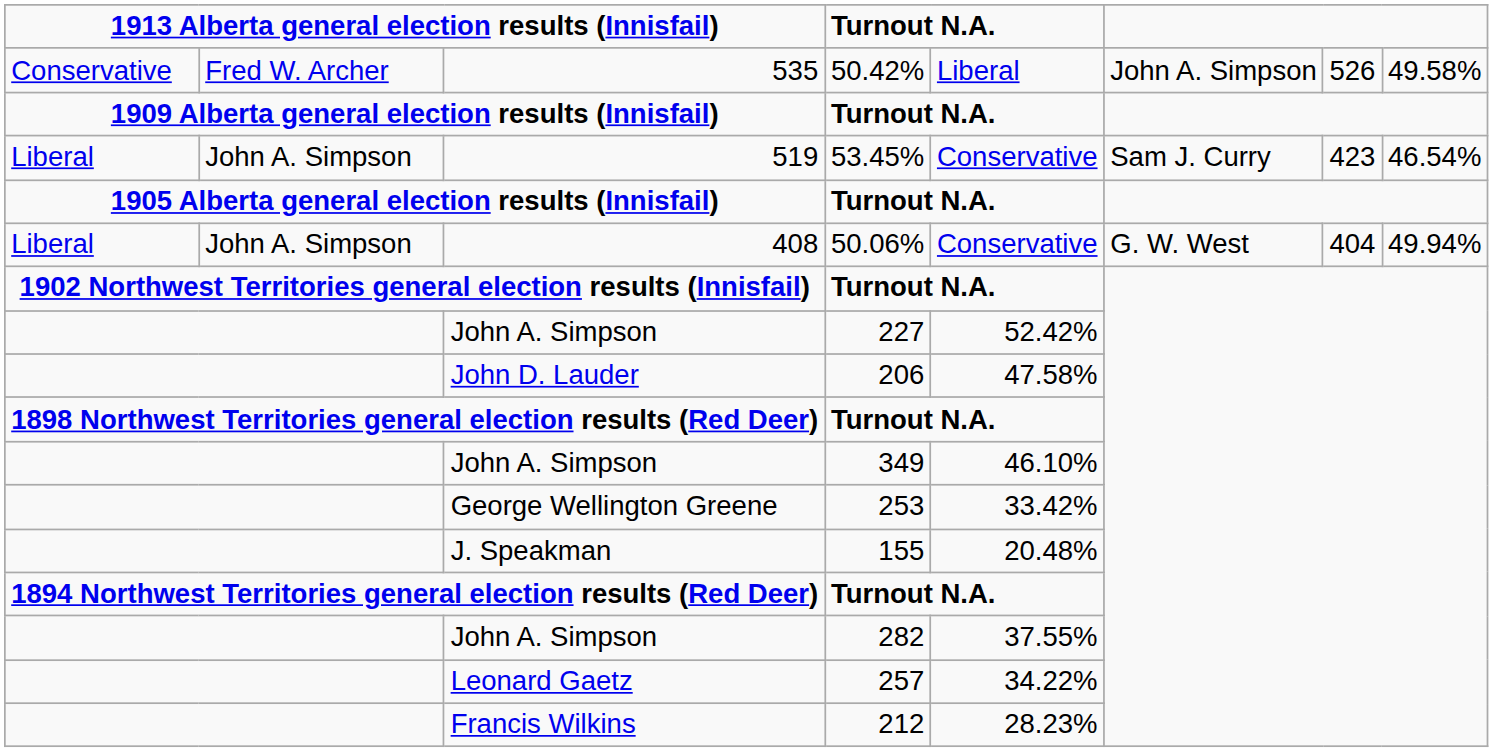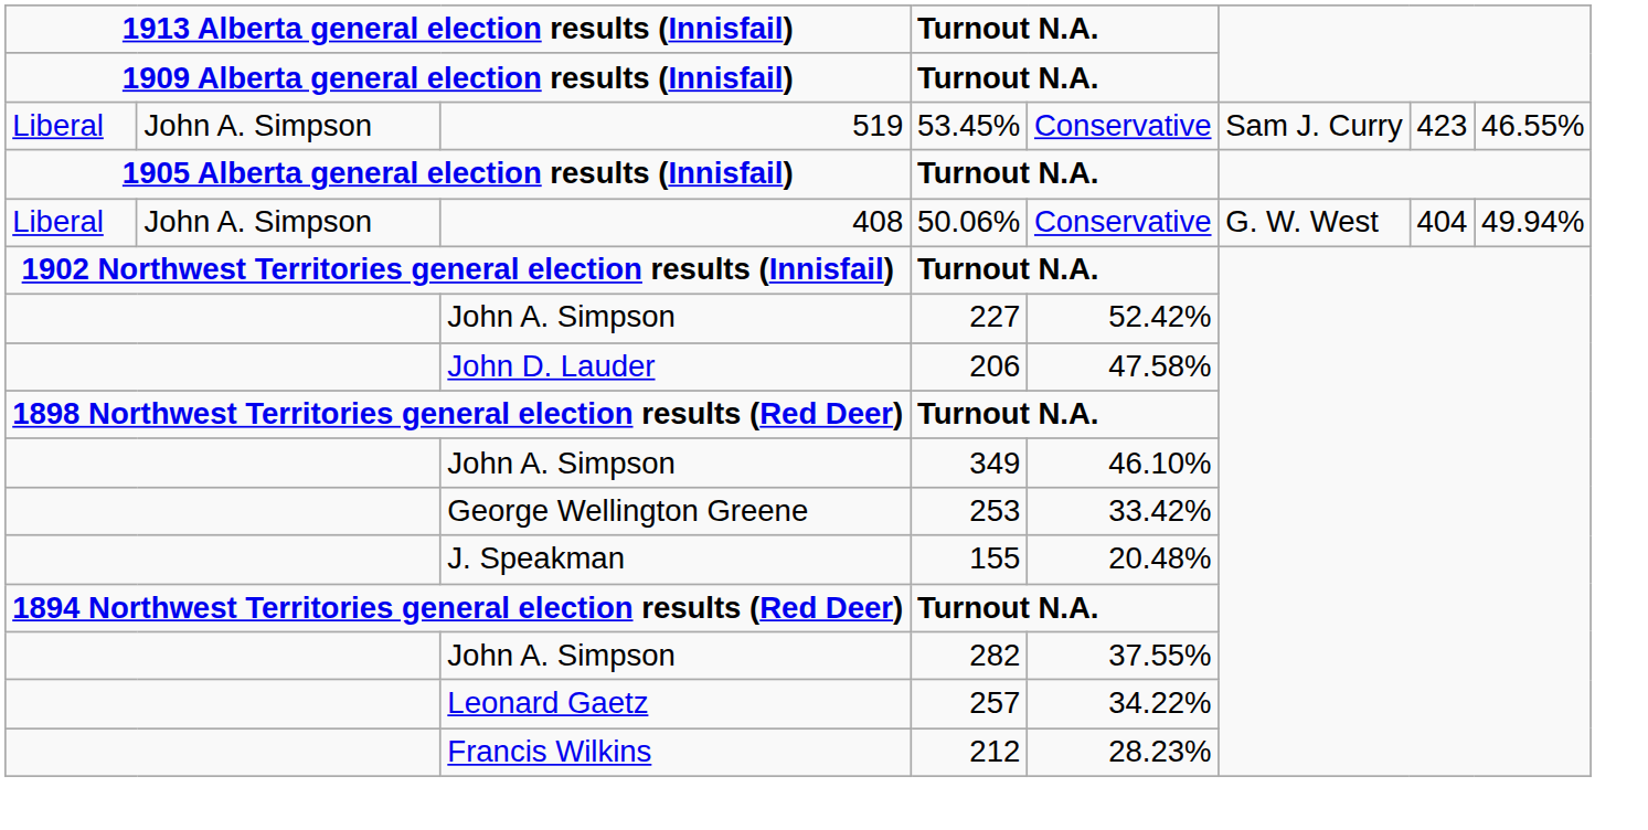- row: Conservative | Fred W. Archer | 535 | 50.42% | Liberal | John A. Simpson | 526 | 49.58%
519 | column 8: 46.54% -> 46.55%
